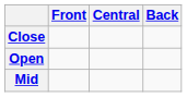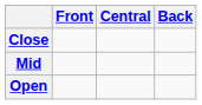rows swapped: Mid <-> Open
